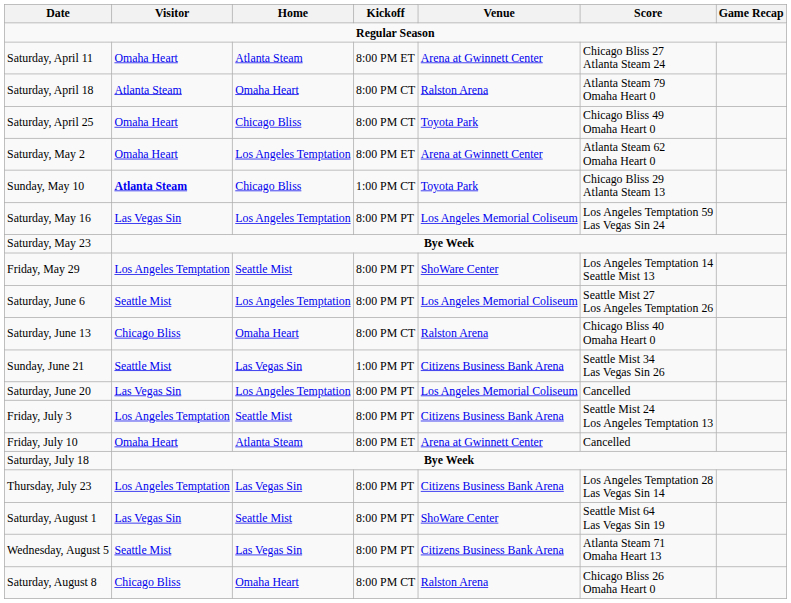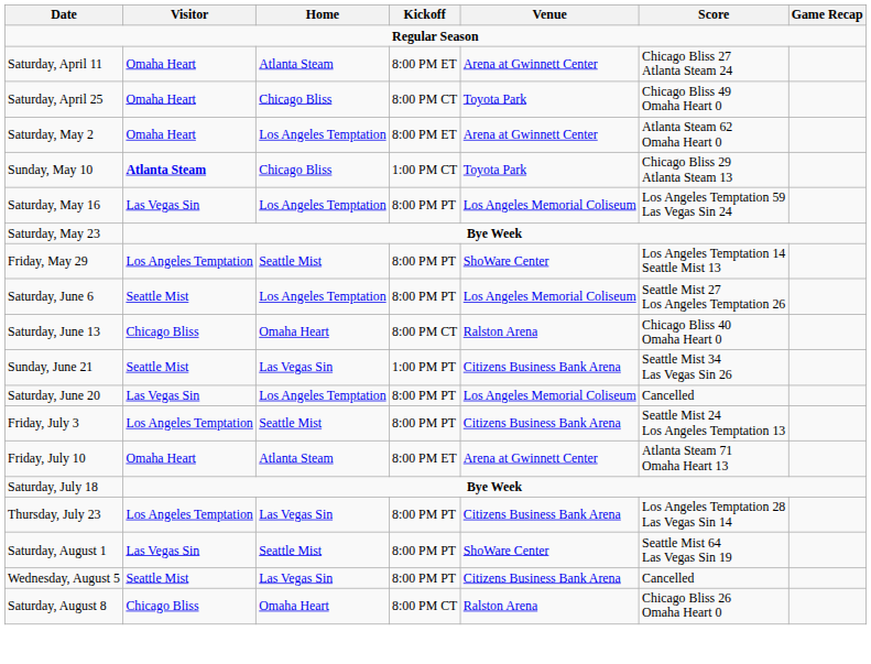- row: Saturday, April 18 | Atlanta Steam | Omaha Heart | 8:00 PM CT | Ralston Arena | Atlanta Steam 79 Omaha Heart 0
Friday, July 10 | Score: Cancelled -> Atlanta Steam 71 Omaha Heart 13
Wednesday, August 5 | Score: Atlanta Steam 71 Omaha Heart 13 -> Cancelled
